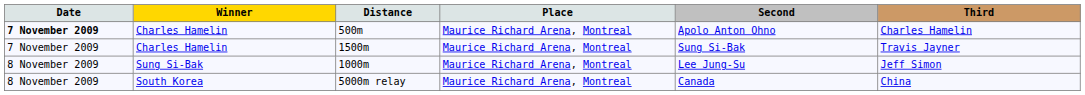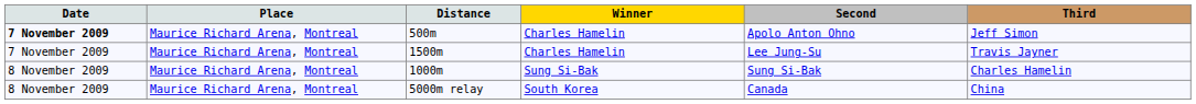columns swapped: Place <-> Winner
500m | Third: Charles Hamelin -> Jeff Simon
1500m | Second: Sung Si-Bak -> Lee Jung-Su
1000m | Second: Lee Jung-Su -> Sung Si-Bak
1000m | Third: Jeff Simon -> Charles Hamelin
